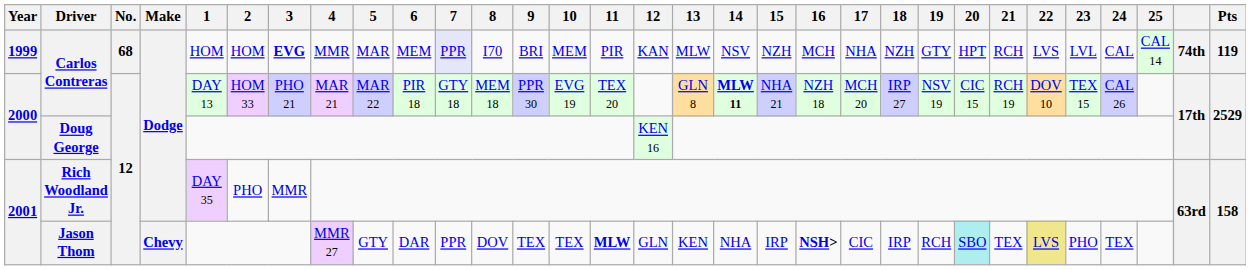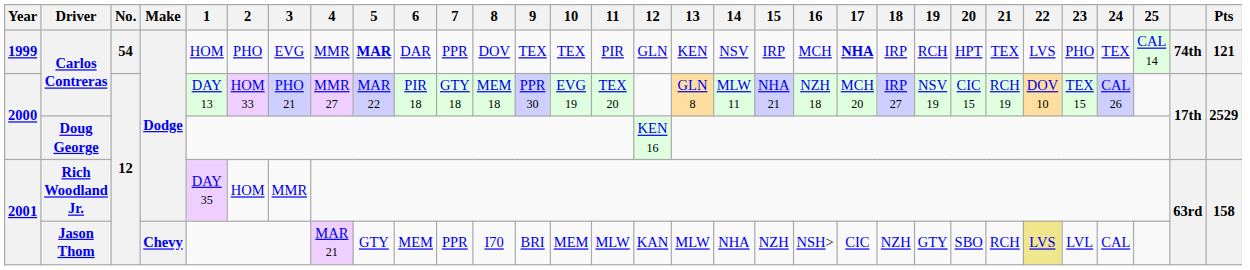1999 / Carlos Contreras | No.: 68 -> 54
1999 / Carlos Contreras | 2: HOM -> PHO
1999 / Carlos Contreras | 3: bold -> normal
1999 / Carlos Contreras | 5: normal -> bold
1999 / Carlos Contreras | 6: MEM -> DAR
1999 / Carlos Contreras | 7: lavender background -> no background
1999 / Carlos Contreras | 8: I70 -> DOV
1999 / Carlos Contreras | 9: BRI -> TEX
1999 / Carlos Contreras | 10: MEM -> TEX
1999 / Carlos Contreras | 12: KAN -> GLN
1999 / Carlos Contreras | 13: MLW -> KEN
1999 / Carlos Contreras | 15: NZH -> IRP
1999 / Carlos Contreras | 17: normal -> bold
1999 / Carlos Contreras | 18: NZH -> IRP
1999 / Carlos Contreras | 19: GTY -> RCH
1999 / Carlos Contreras | 21: RCH -> TEX
1999 / Carlos Contreras | 23: LVL -> PHO
1999 / Carlos Contreras | 24: CAL -> TEX
1999 / Carlos Contreras | Pts: 119 -> 121
2000 / Carlos Contreras | 4: MAR 21 -> MMR 27
2000 / Carlos Contreras | 14: bold -> normal
Rich Woodland Jr. | 2: PHO -> HOM
Jason Thom | 4: MMR 27 -> MAR 21
Jason Thom | 6: DAR -> MEM
Jason Thom | 8: DOV -> I70
Jason Thom | 9: TEX -> BRI
Jason Thom | 10: TEX -> MEM
Jason Thom | 11: bold -> normal
Jason Thom | 12: GLN -> KAN
Jason Thom | 13: KEN -> MLW
Jason Thom | 15: IRP -> NZH
Jason Thom | 16: bold -> normal
Jason Thom | 18: IRP -> NZH
Jason Thom | 19: RCH -> GTY
Jason Thom | 20: paleturquoise background -> no background
Jason Thom | 21: TEX -> RCH
Jason Thom | 23: PHO -> LVL
Jason Thom | 24: TEX -> CAL
